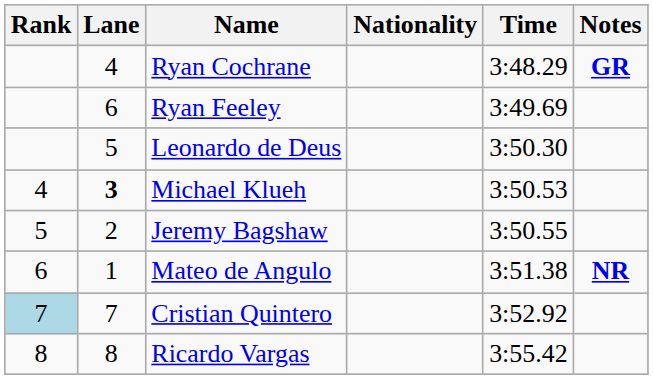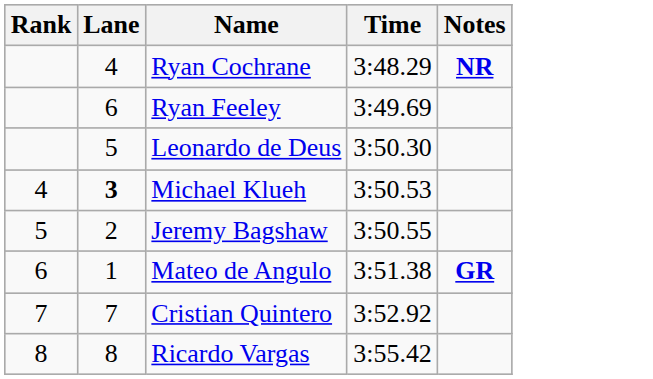- column: Nationality
Ryan Cochrane | Notes: GR -> NR
Mateo de Angulo | Notes: NR -> GR
Cristian Quintero | Rank: lightblue background -> no background
